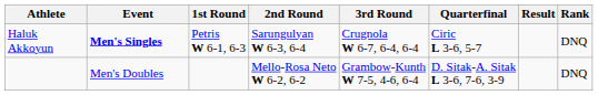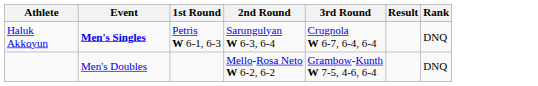- column: Quarterfinal | Ciric L 3-6, 5-7 | D. Sitak-A. Sitak L 3-6, 7-6, 3-9
